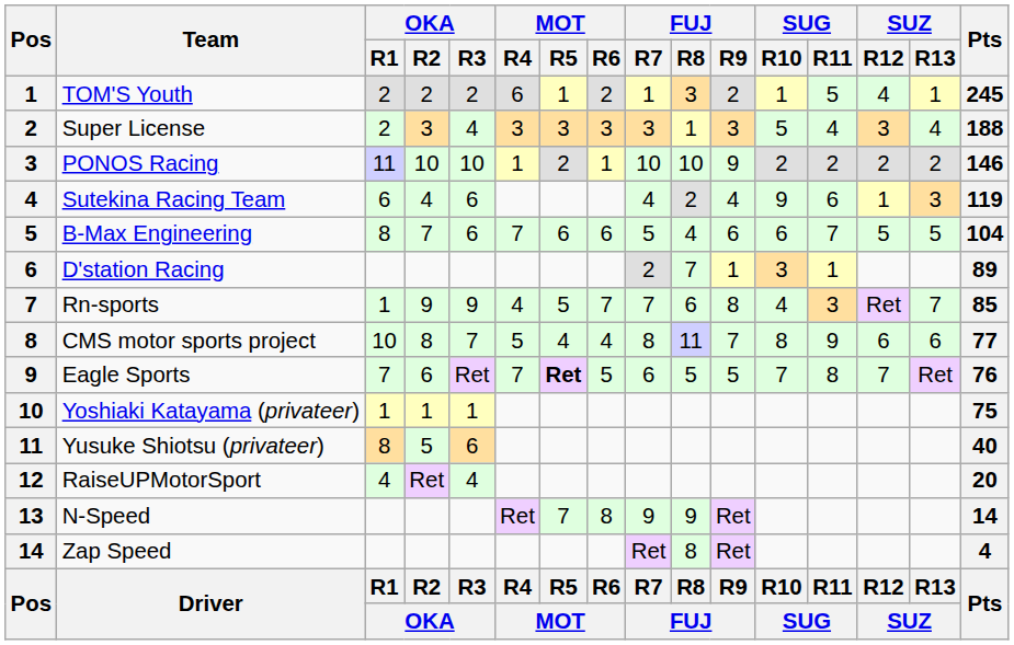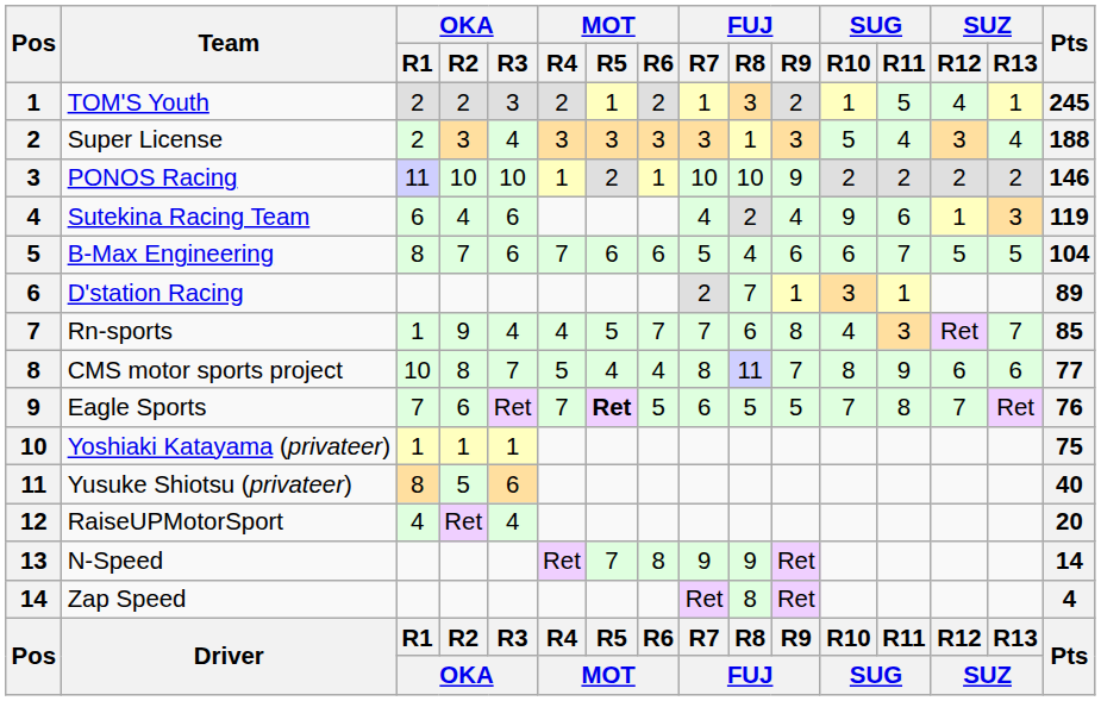TOM'S Youth | OKA / R3: 2 -> 3
TOM'S Youth | MOT / R4: 6 -> 2
Rn-sports | OKA / R3: 9 -> 4
